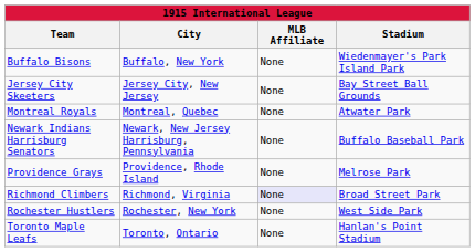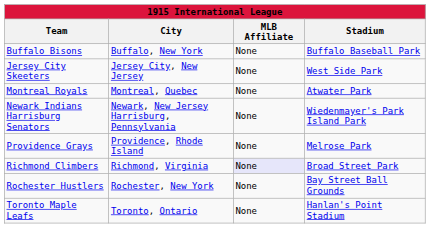Buffalo Bisons | Stadium: Wiedenmayer's Park Island Park -> Buffalo Baseball Park
Jersey City Skeeters | Stadium: Bay Street Ball Grounds -> West Side Park
Newark Indians Harrisburg Senators | Stadium: Buffalo Baseball Park -> Wiedenmayer's Park Island Park
Rochester Hustlers | Stadium: West Side Park -> Bay Street Ball Grounds
